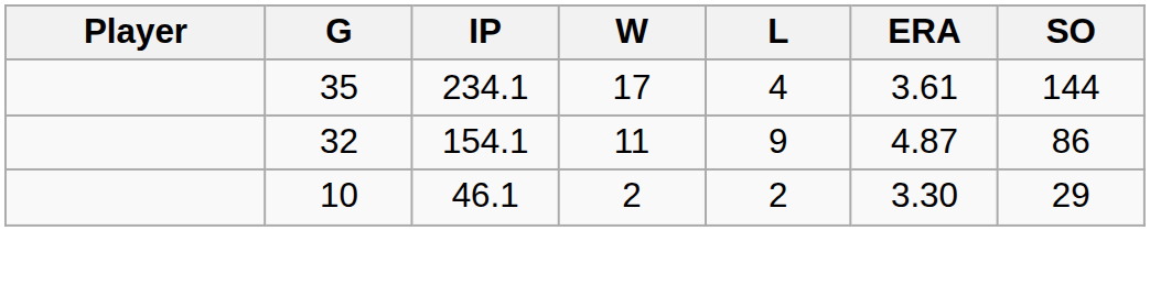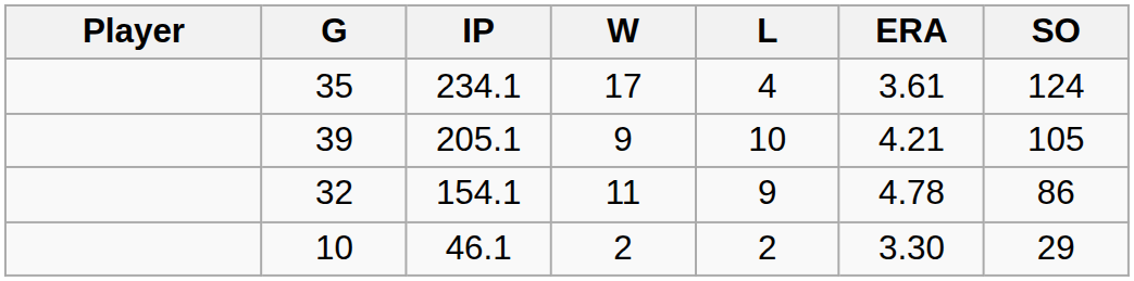35 | SO: 144 -> 124
+ row: 39 | 205.1 | 9 | 10 | 4.21 | 105
32 | ERA: 4.87 -> 4.78
